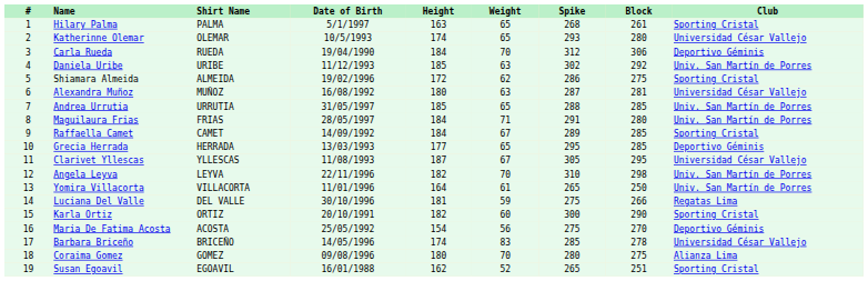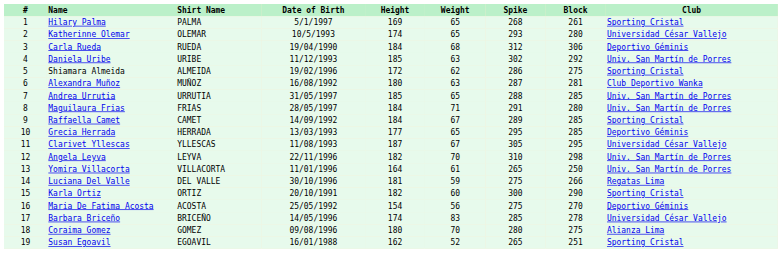Hilary Palma | Height: 163 -> 169
Carla Rueda | Weight: 70 -> 68
Alexandra Muñoz | Club: Universidad César Vallejo -> Club Deportivo Wanka
